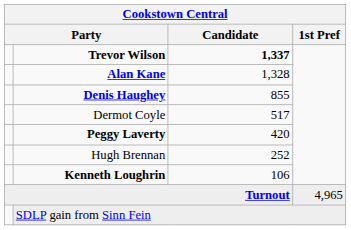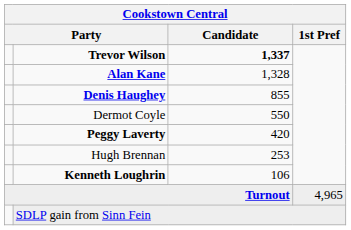Dermot Coyle | Candidate: 517 -> 550
Hugh Brennan | Candidate: 252 -> 253
